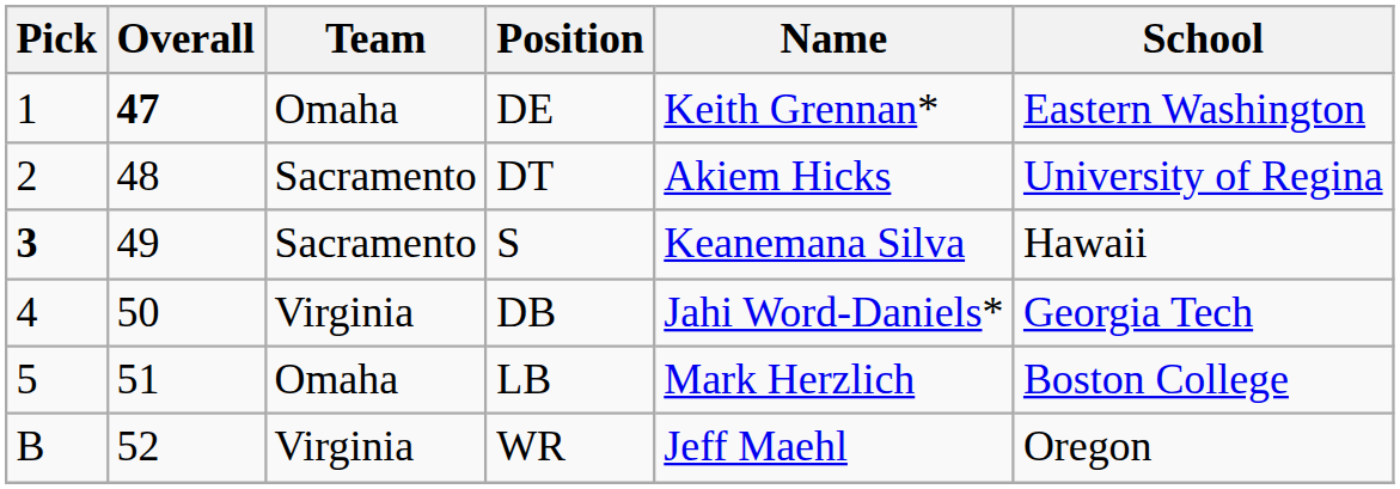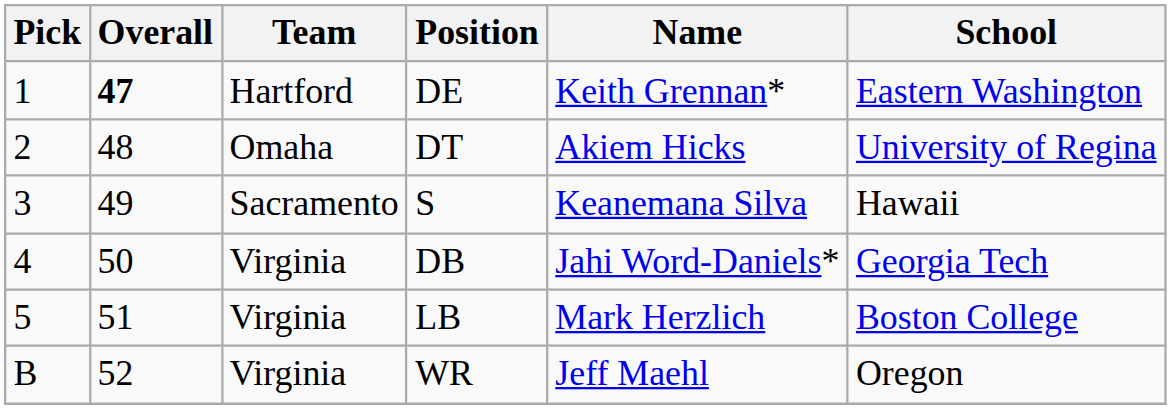DE | Team: Omaha -> Hartford
DT | Team: Sacramento -> Omaha
S | Pick: bold -> normal
LB | Team: Omaha -> Virginia
